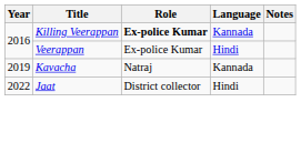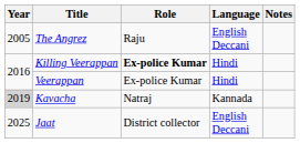+ row: 2005 | The Angrez | Raju | English Deccani
Killing Veerappan | Language: Kannada -> Hindi
Kavacha | Year: no background -> lightgrey background
Jaat | Year: 2022 -> 2025
Jaat | Language: Hindi -> English Deccani
